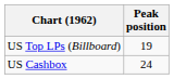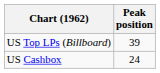US Top LPs (Billboard) | Peak position: 19 -> 39
